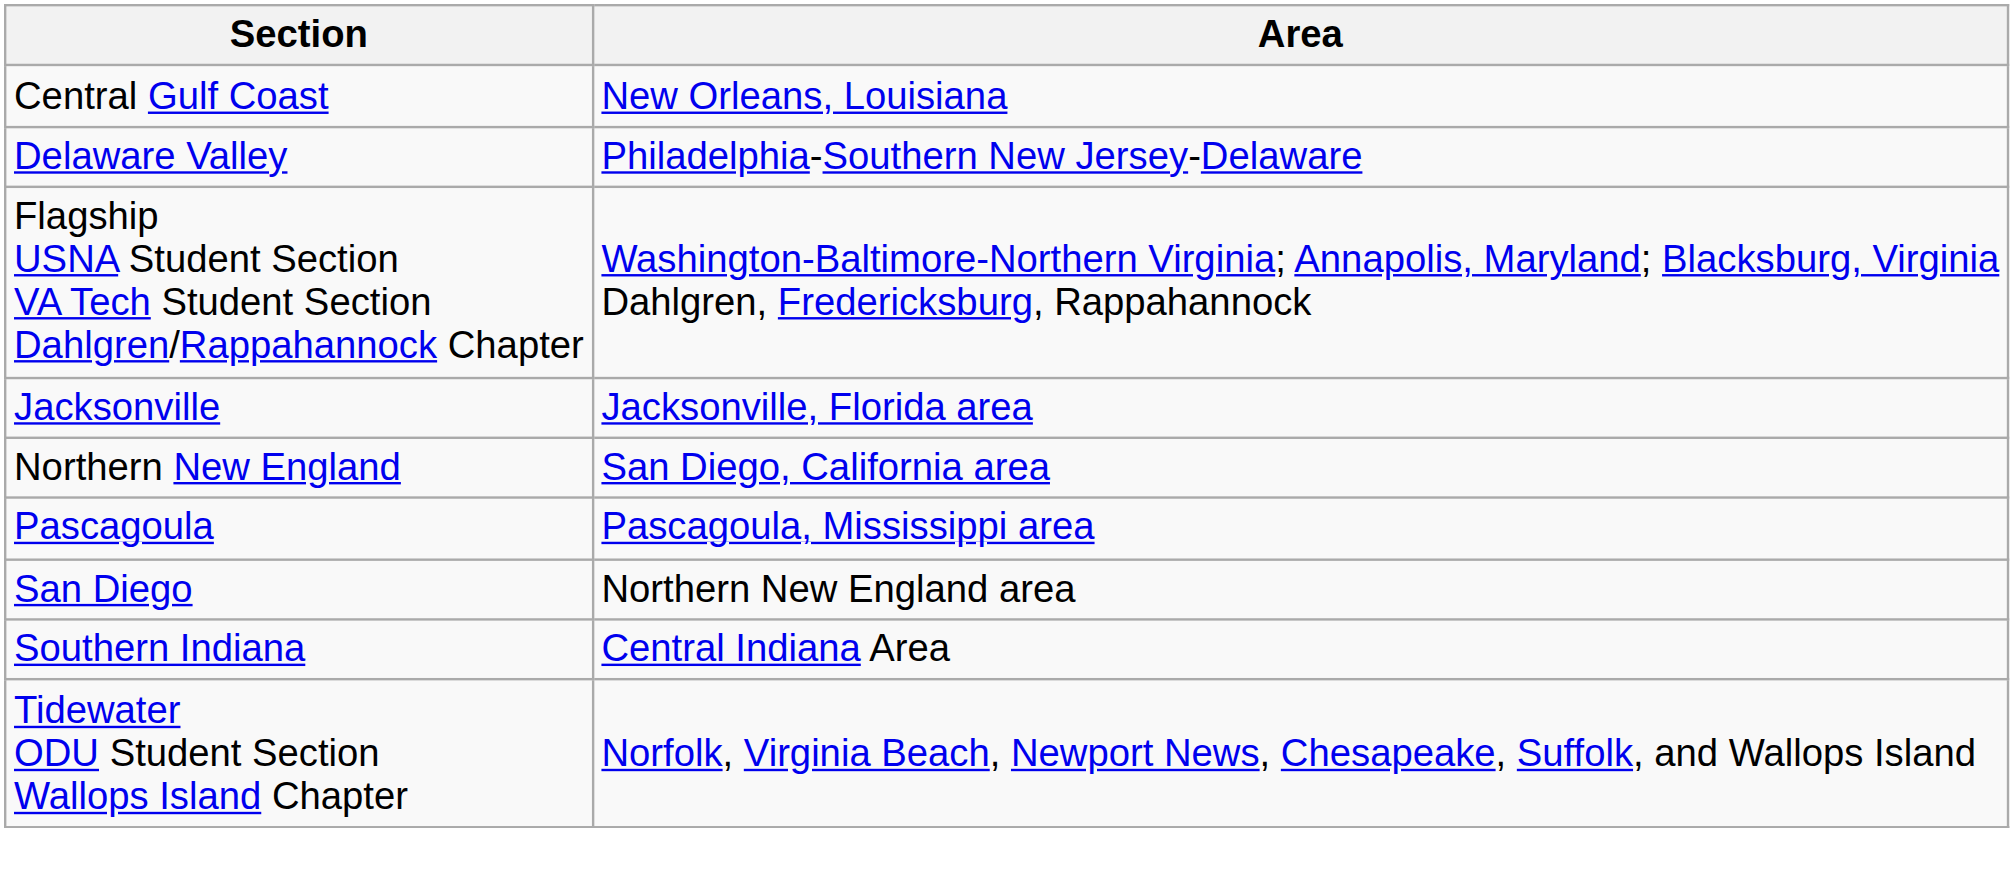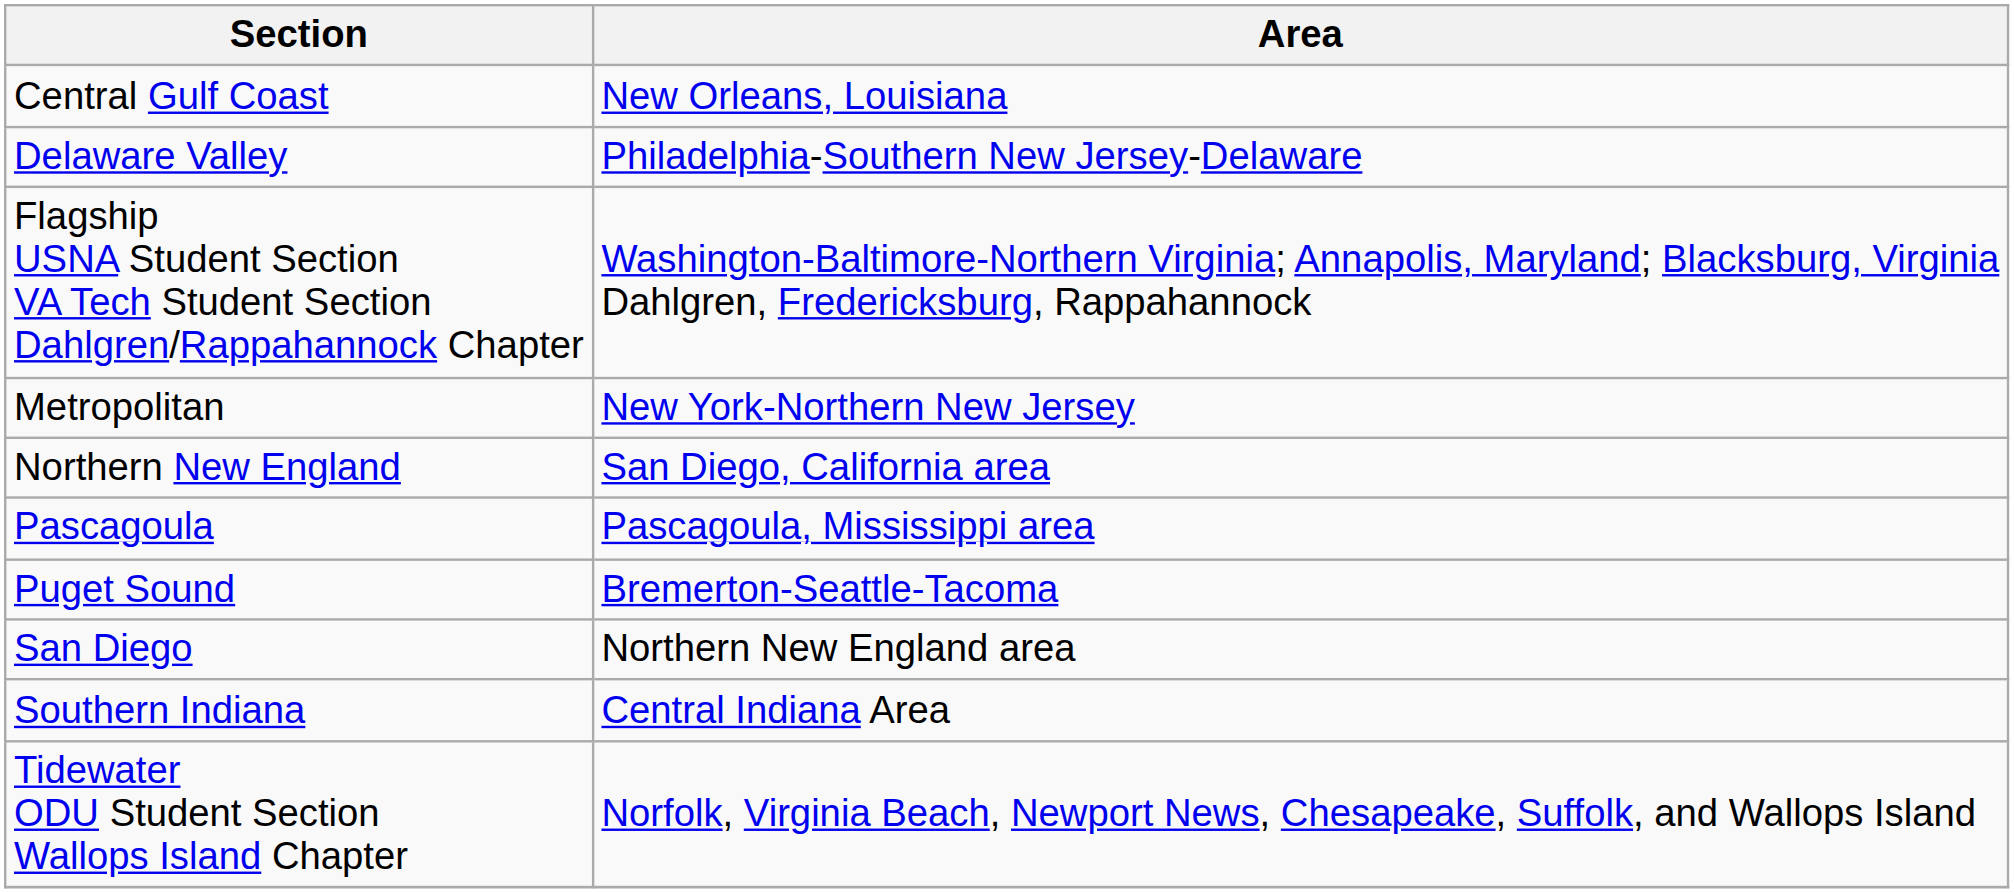- row: Jacksonville | Jacksonville, Florida area
+ row: Metropolitan | New York-Northern New Jersey
+ row: Puget Sound | Bremerton-Seattle-Tacoma
